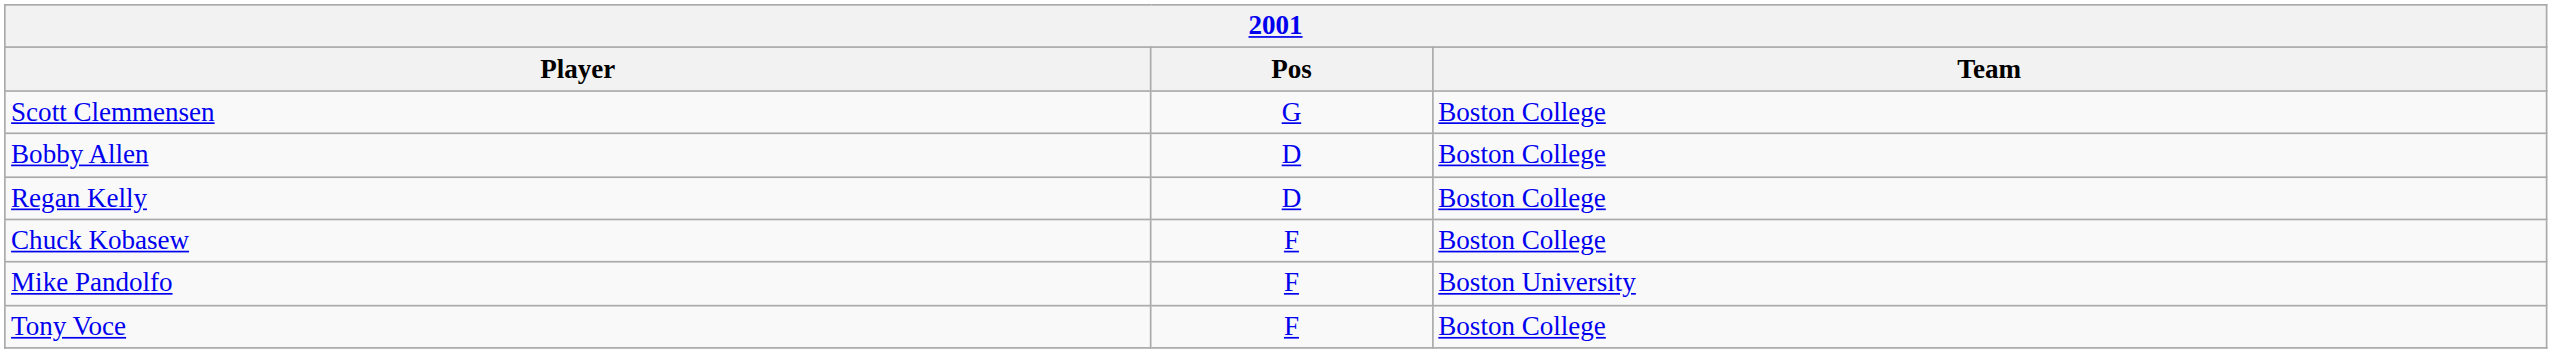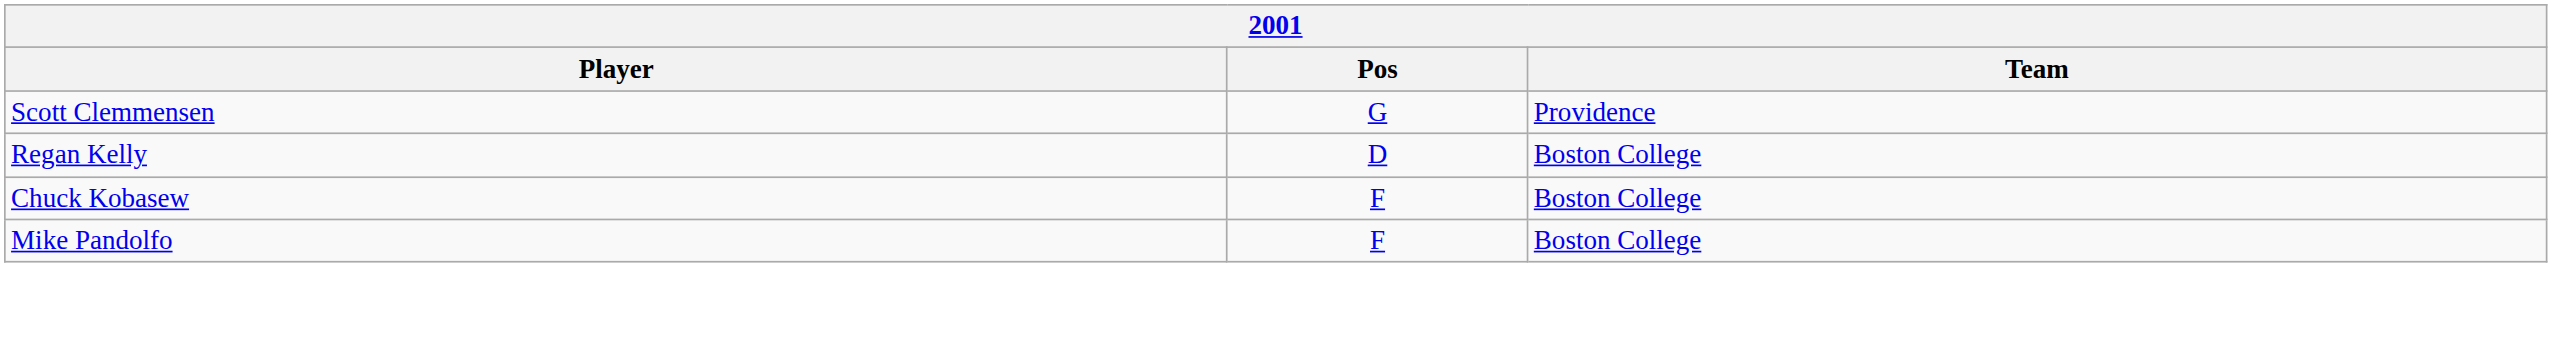Scott Clemmensen | Team: Boston College -> Providence
- row: Bobby Allen | D | Boston College
Mike Pandolfo | Team: Boston University -> Boston College
- row: Tony Voce | F | Boston College
